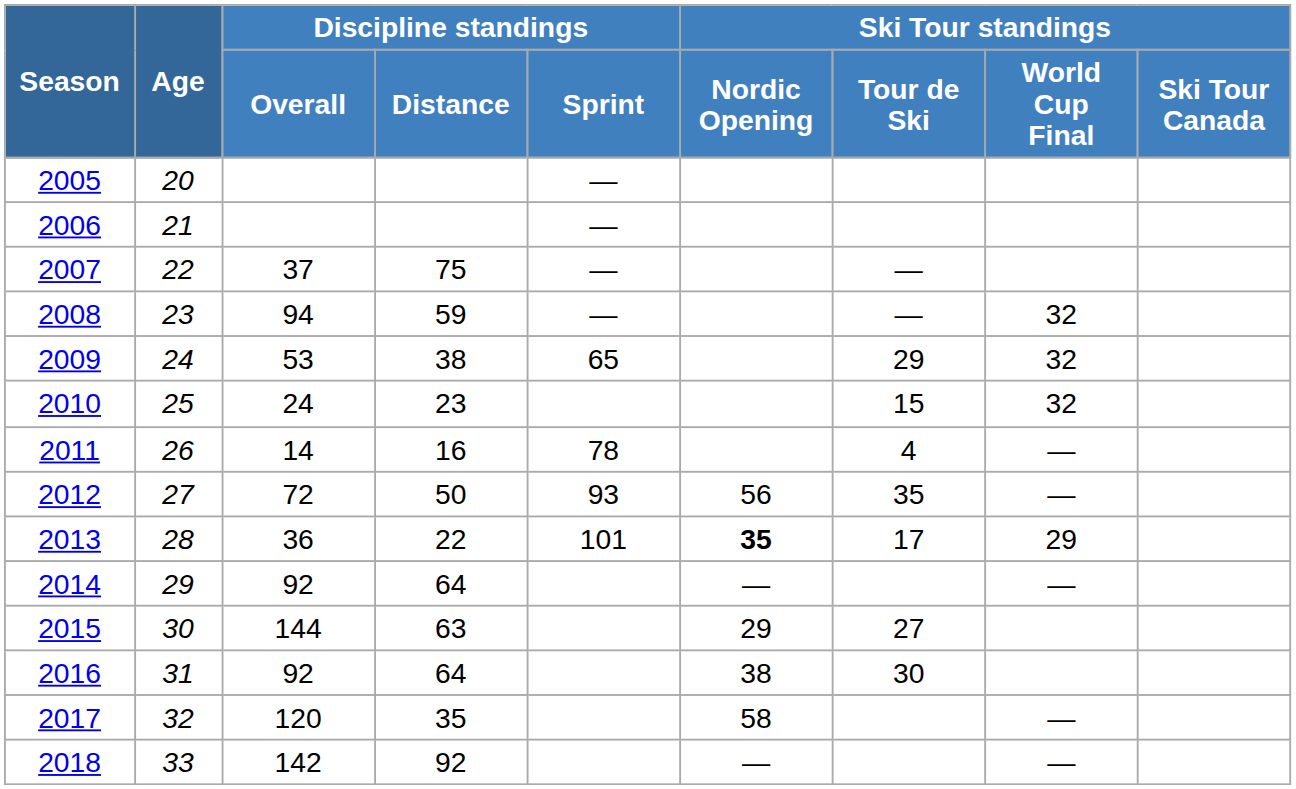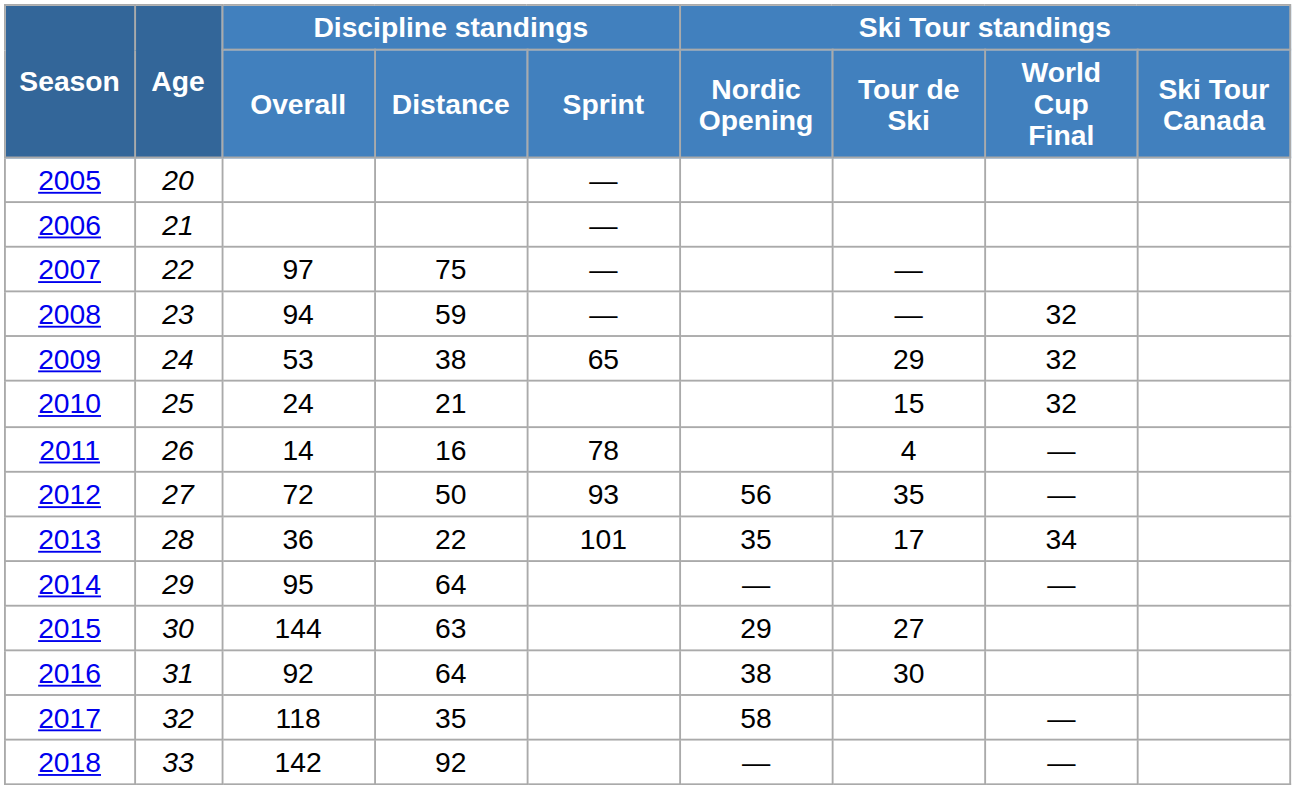2007 | Discipline standings / Overall: 37 -> 97
2010 | Discipline standings / Distance: 23 -> 21
2013 | Ski Tour standings / Nordic Opening: bold -> normal
2013 | Ski Tour standings / World Cup Final: 29 -> 34
2014 | Discipline standings / Overall: 92 -> 95
2017 | Discipline standings / Overall: 120 -> 118
